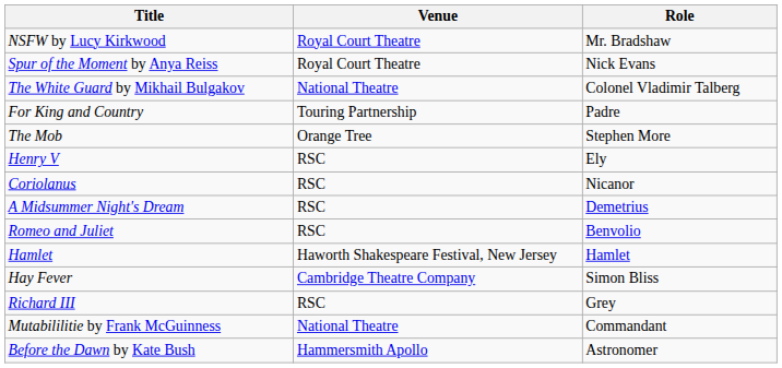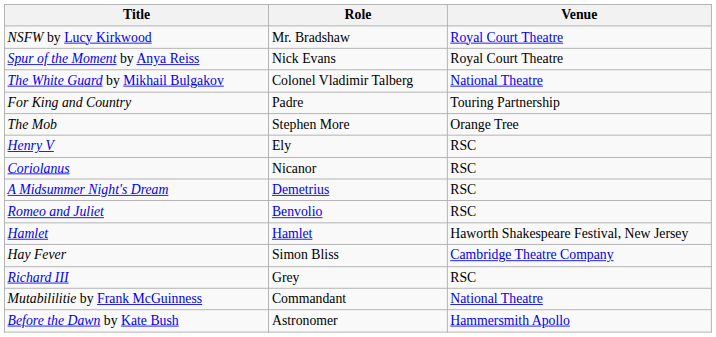columns swapped: Venue <-> Role
